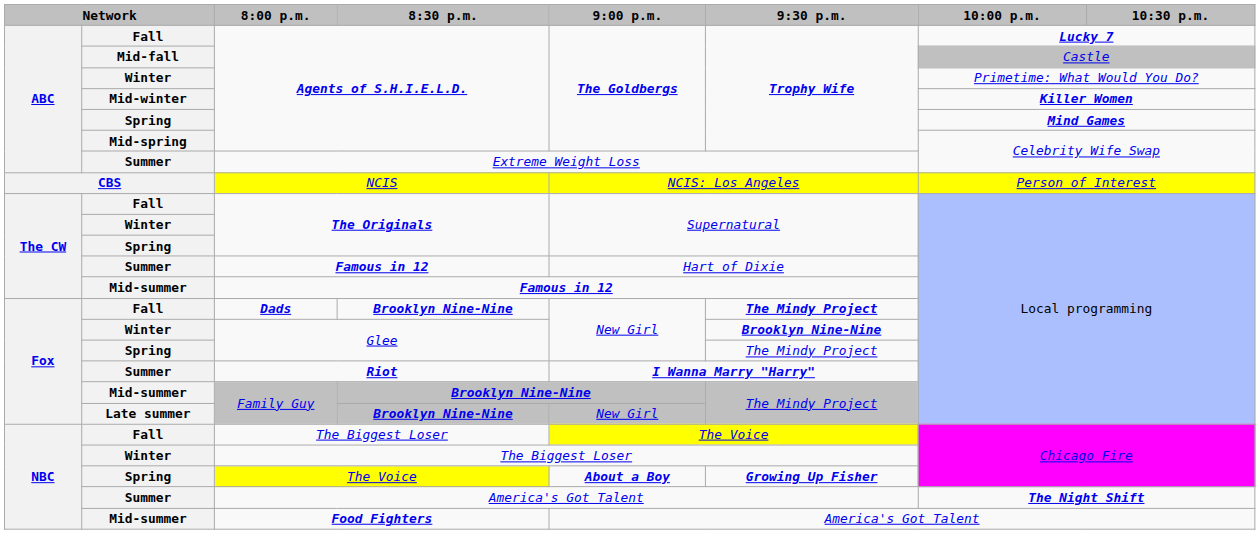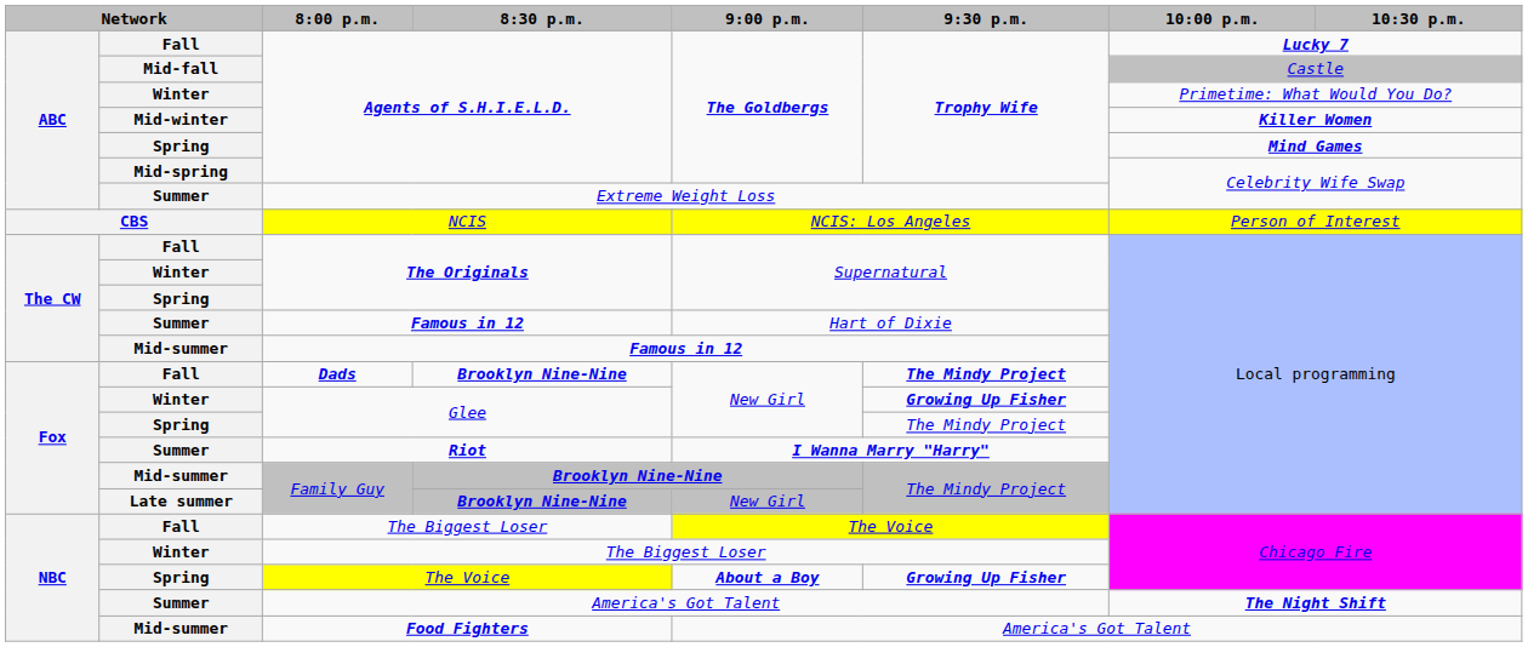Winter / Glee | 9:30 p.m.: Brooklyn Nine-Nine -> Growing Up Fisher
